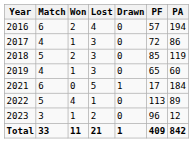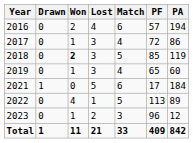columns swapped: Match <-> Drawn
2018 | Won: normal -> bold
